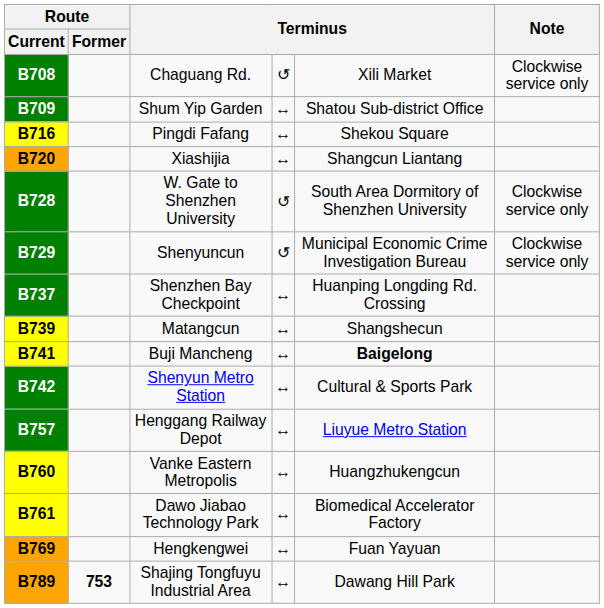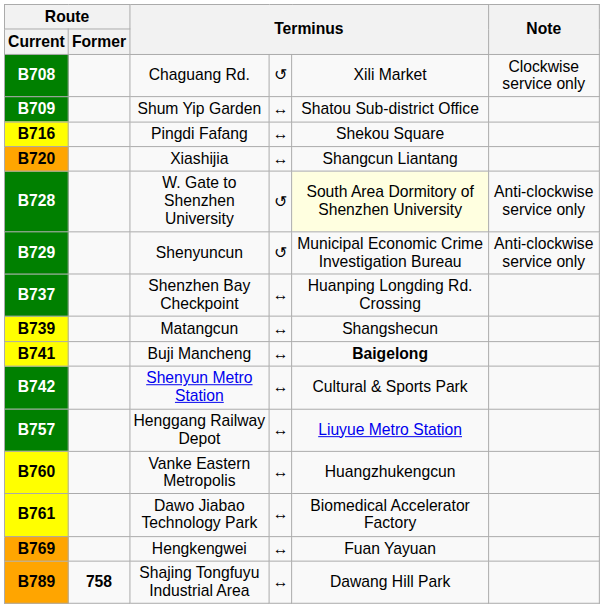W. Gate to Shenzhen University | column 5: no background -> lightyellow background
W. Gate to Shenzhen University | Note: Clockwise service only -> Anti-clockwise service only
Shenyuncun | Note: Clockwise service only -> Anti-clockwise service only
Shajing Tongfuyu Industrial Area | Route / Former: 753 -> 758
